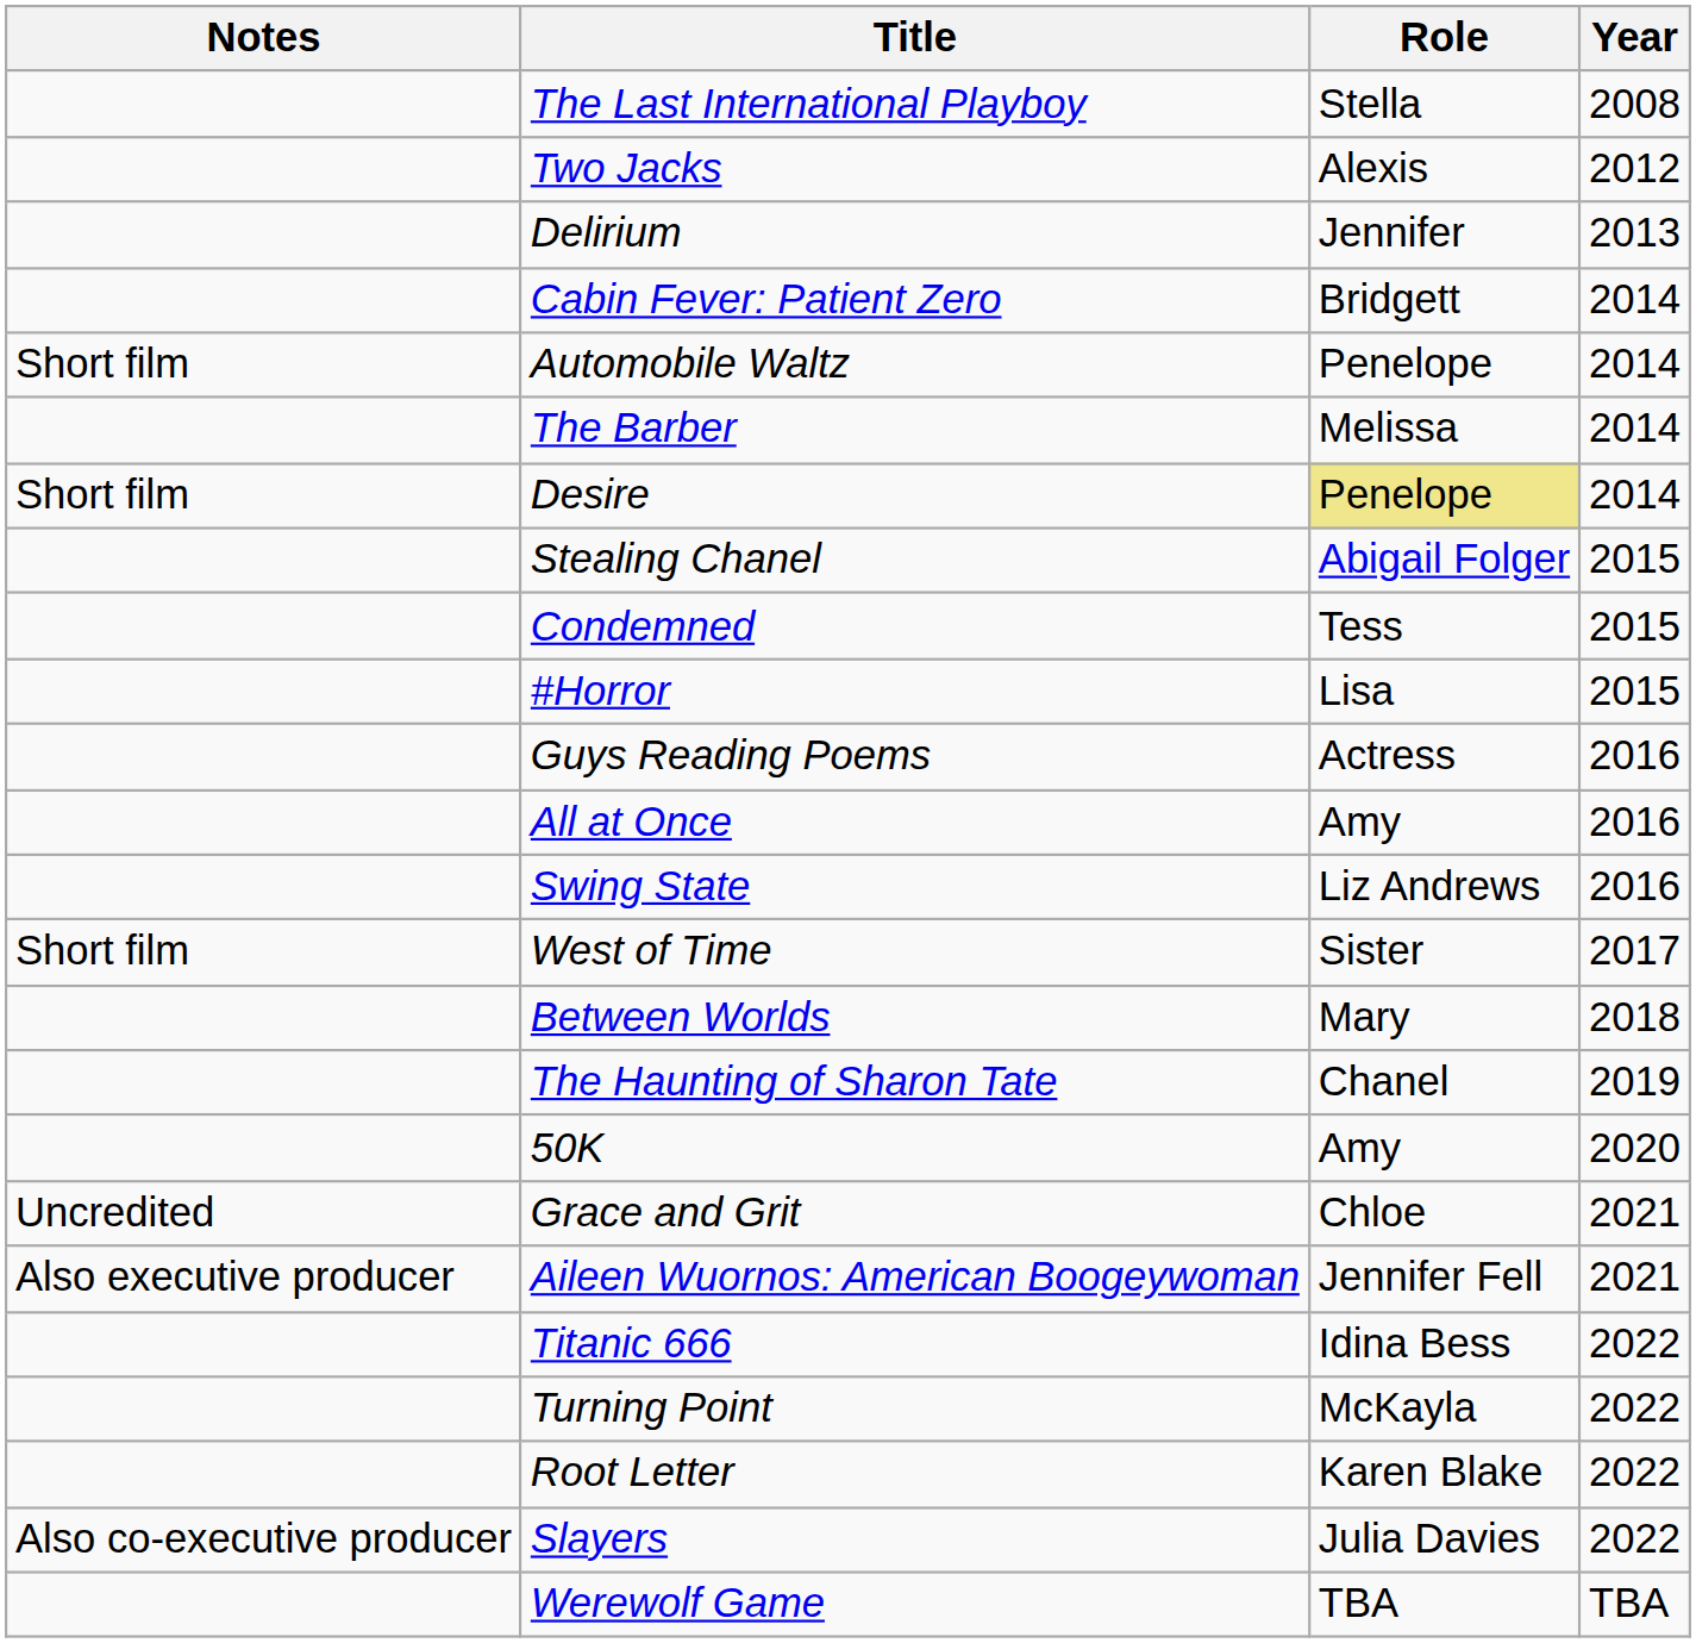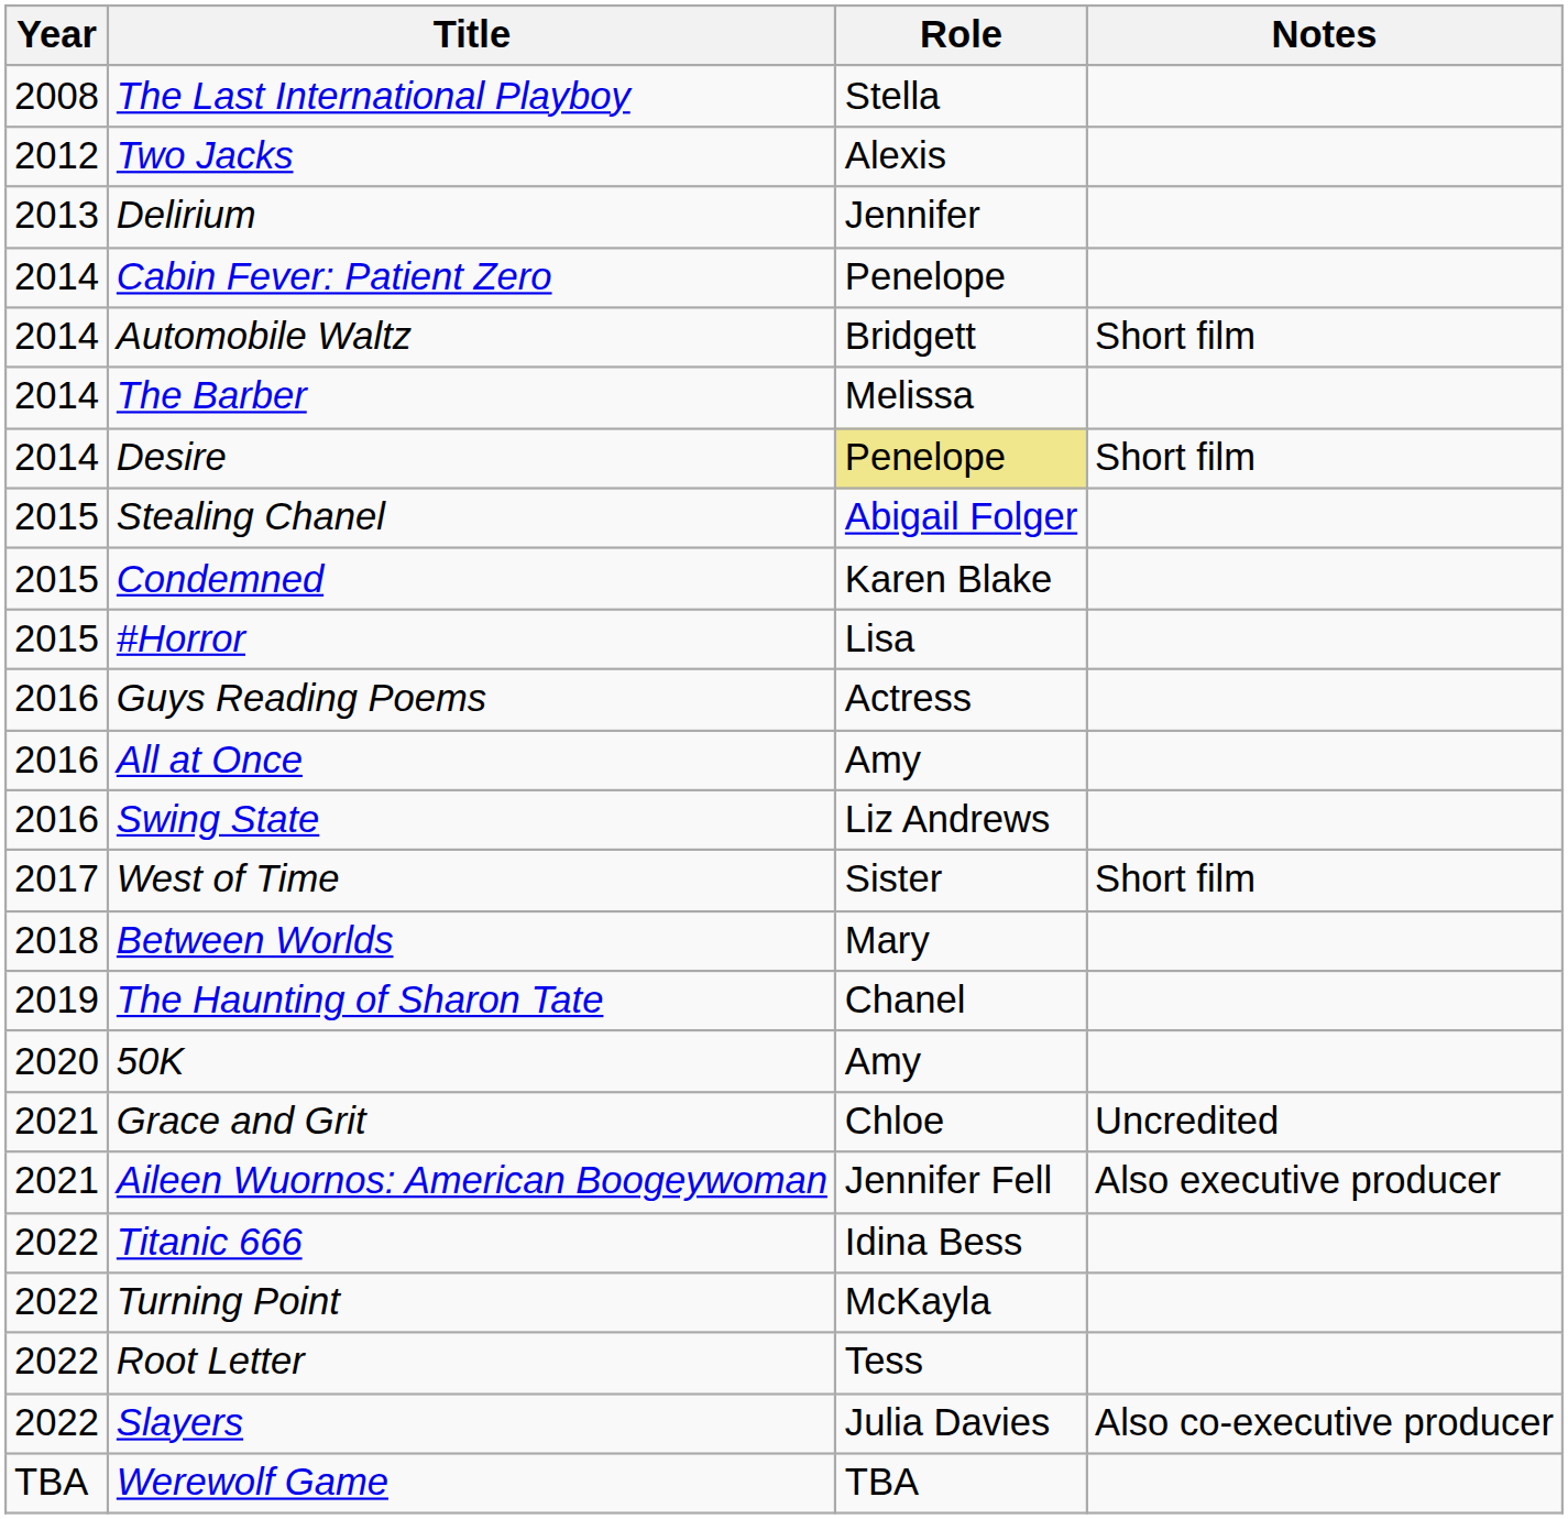columns swapped: Year <-> Notes
Cabin Fever: Patient Zero | Role: Bridgett -> Penelope
Automobile Waltz | Role: Penelope -> Bridgett
Condemned | Role: Tess -> Karen Blake
Root Letter | Role: Karen Blake -> Tess
